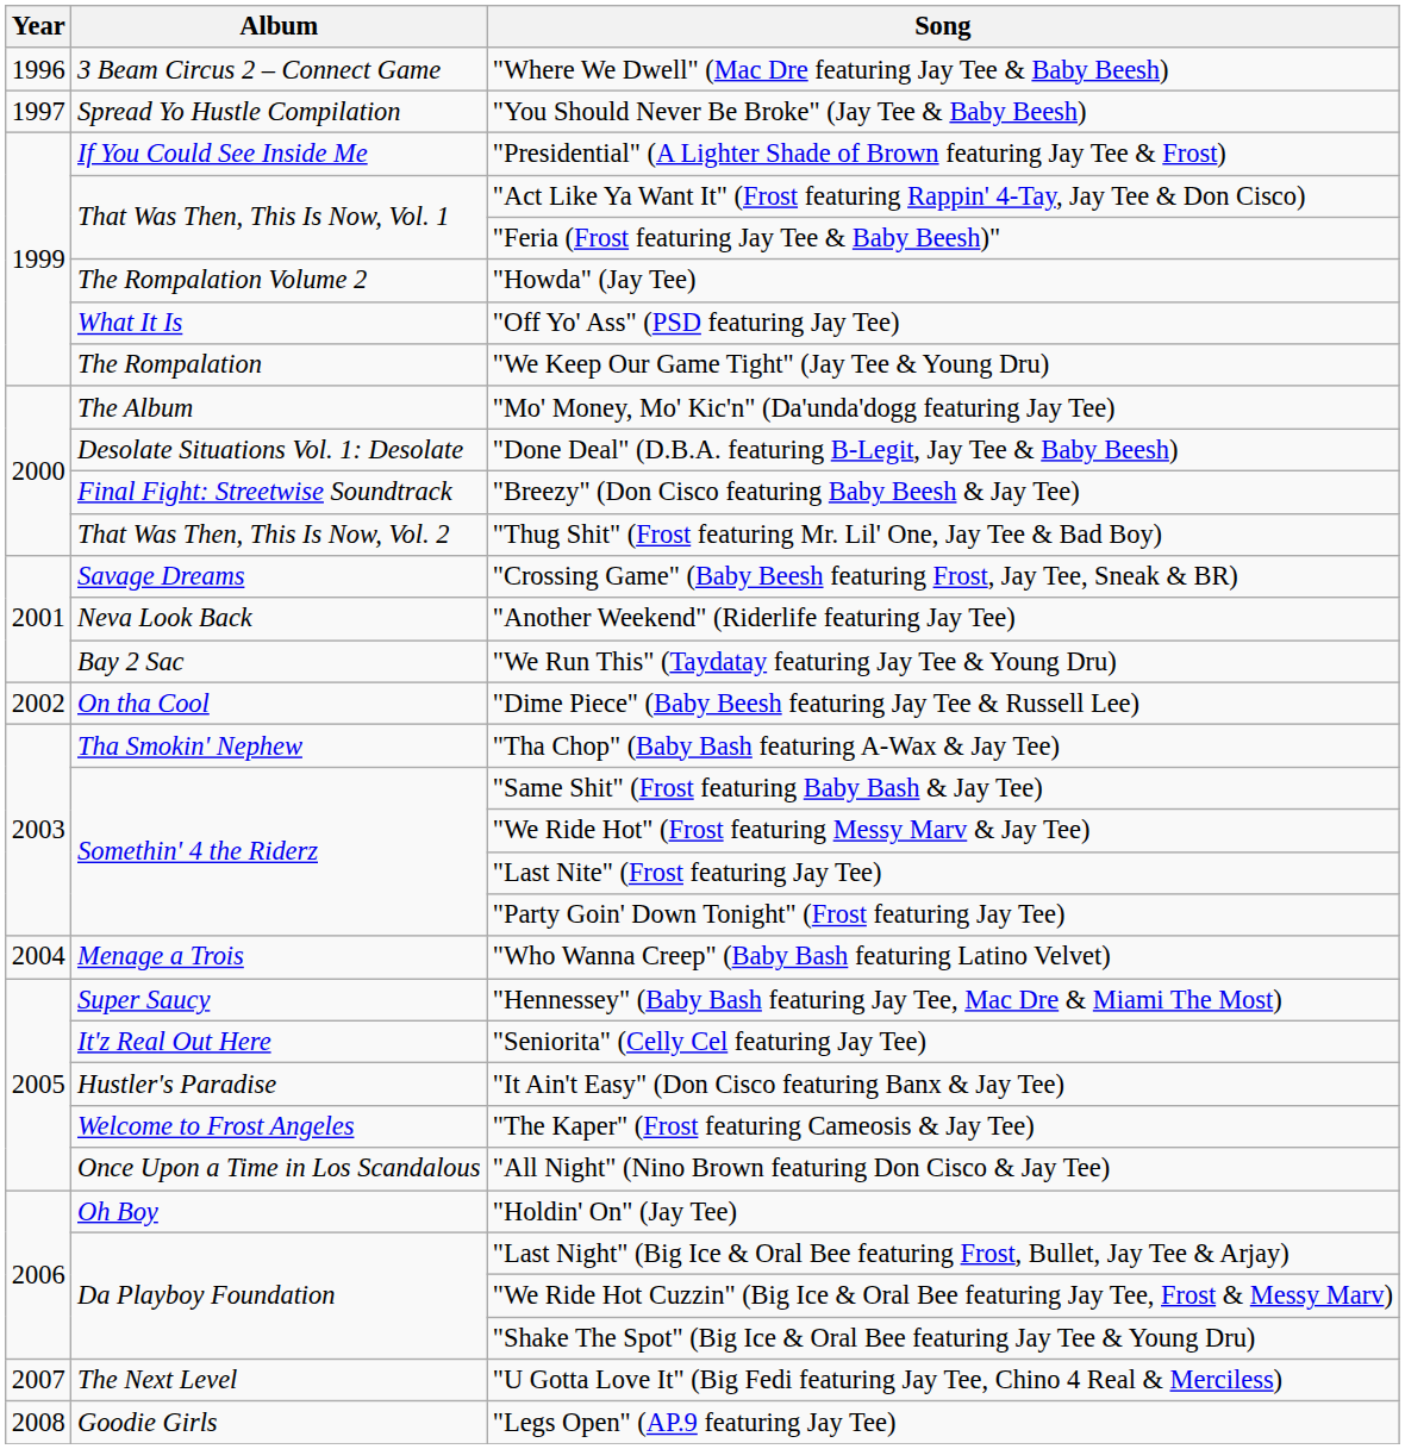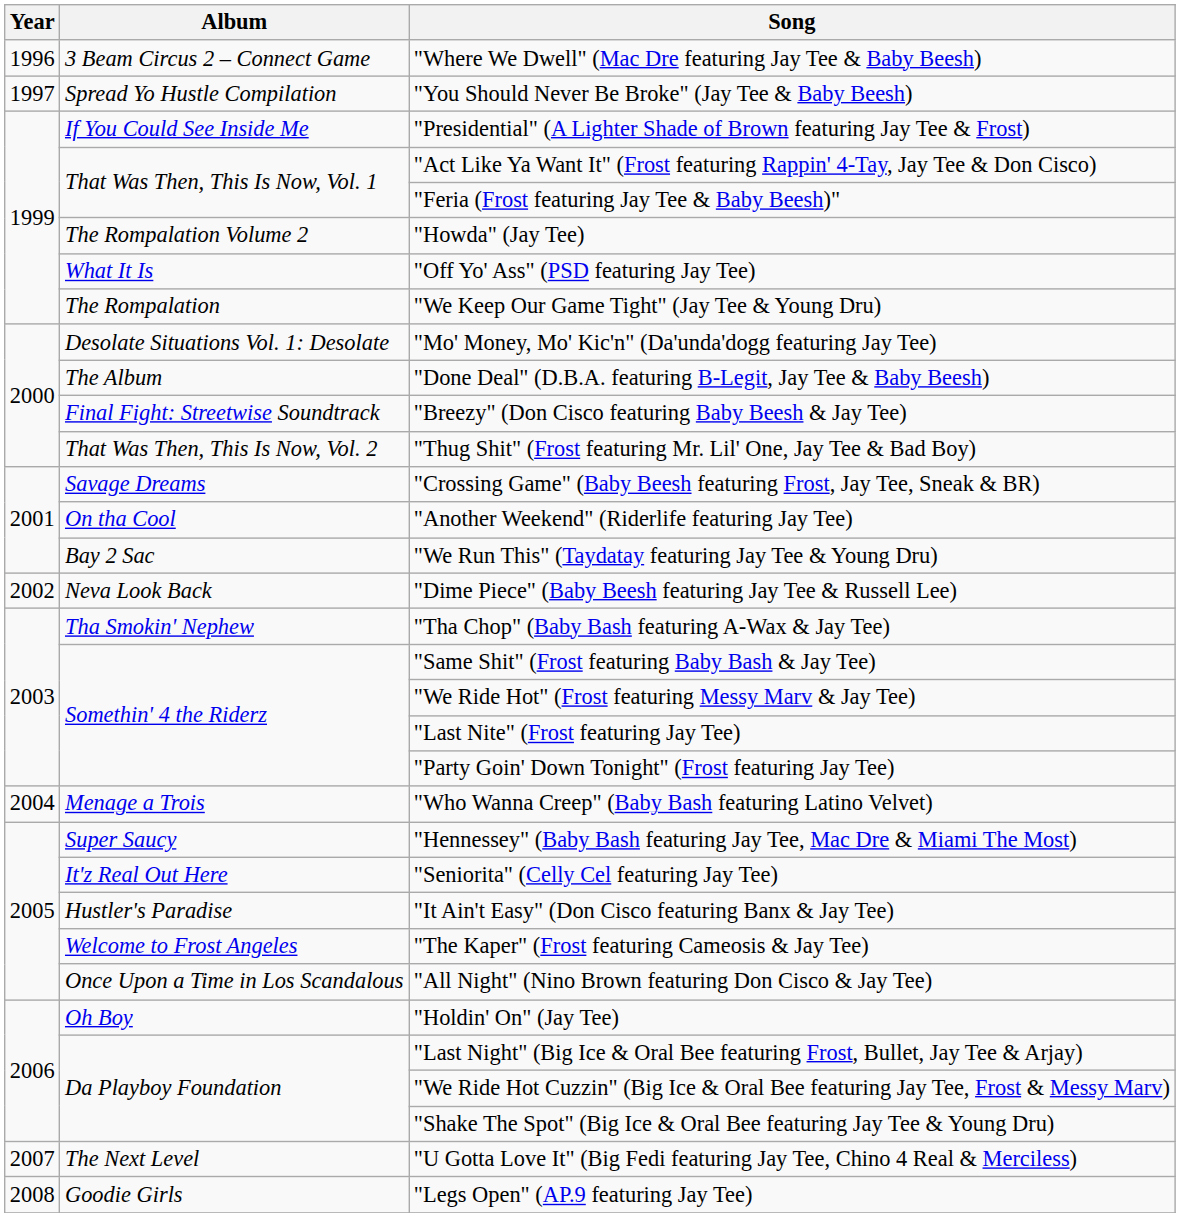"Mo' Money, Mo' Kic'n" (Da'unda'dogg featuring Jay Tee) | Album: The Album -> Desolate Situations Vol. 1: Desolate
"Done Deal" (D.B.A. featuring B-Legit, Jay Tee & Baby Beesh) | Album: Desolate Situations Vol. 1: Desolate -> The Album
"Another Weekend" (Riderlife featuring Jay Tee) | Album: Neva Look Back -> On tha Cool
"Dime Piece" (Baby Beesh featuring Jay Tee & Russell Lee) | Album: On tha Cool -> Neva Look Back
